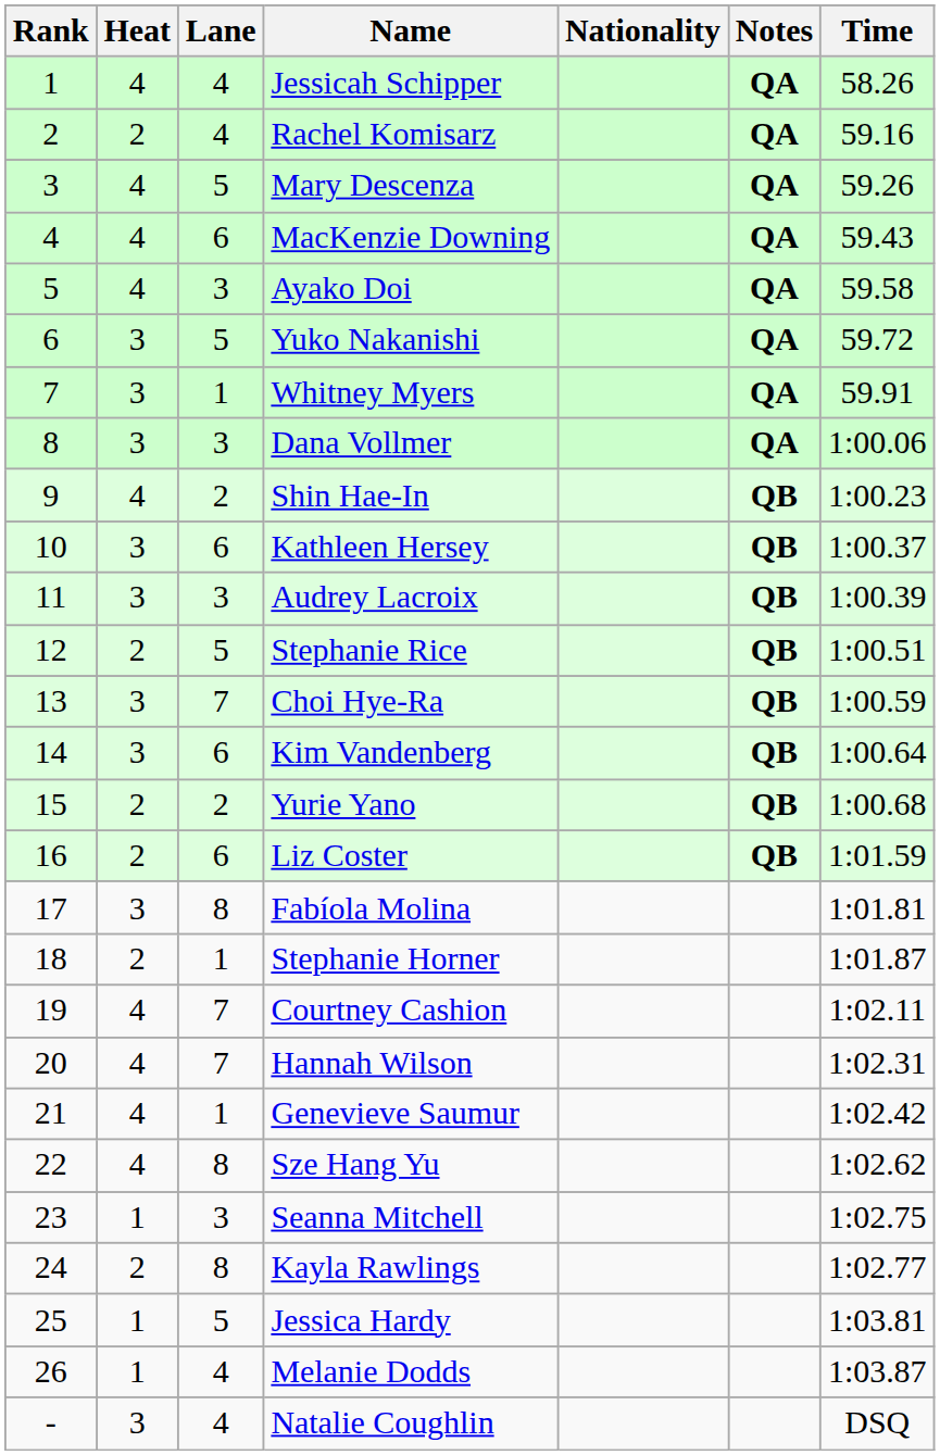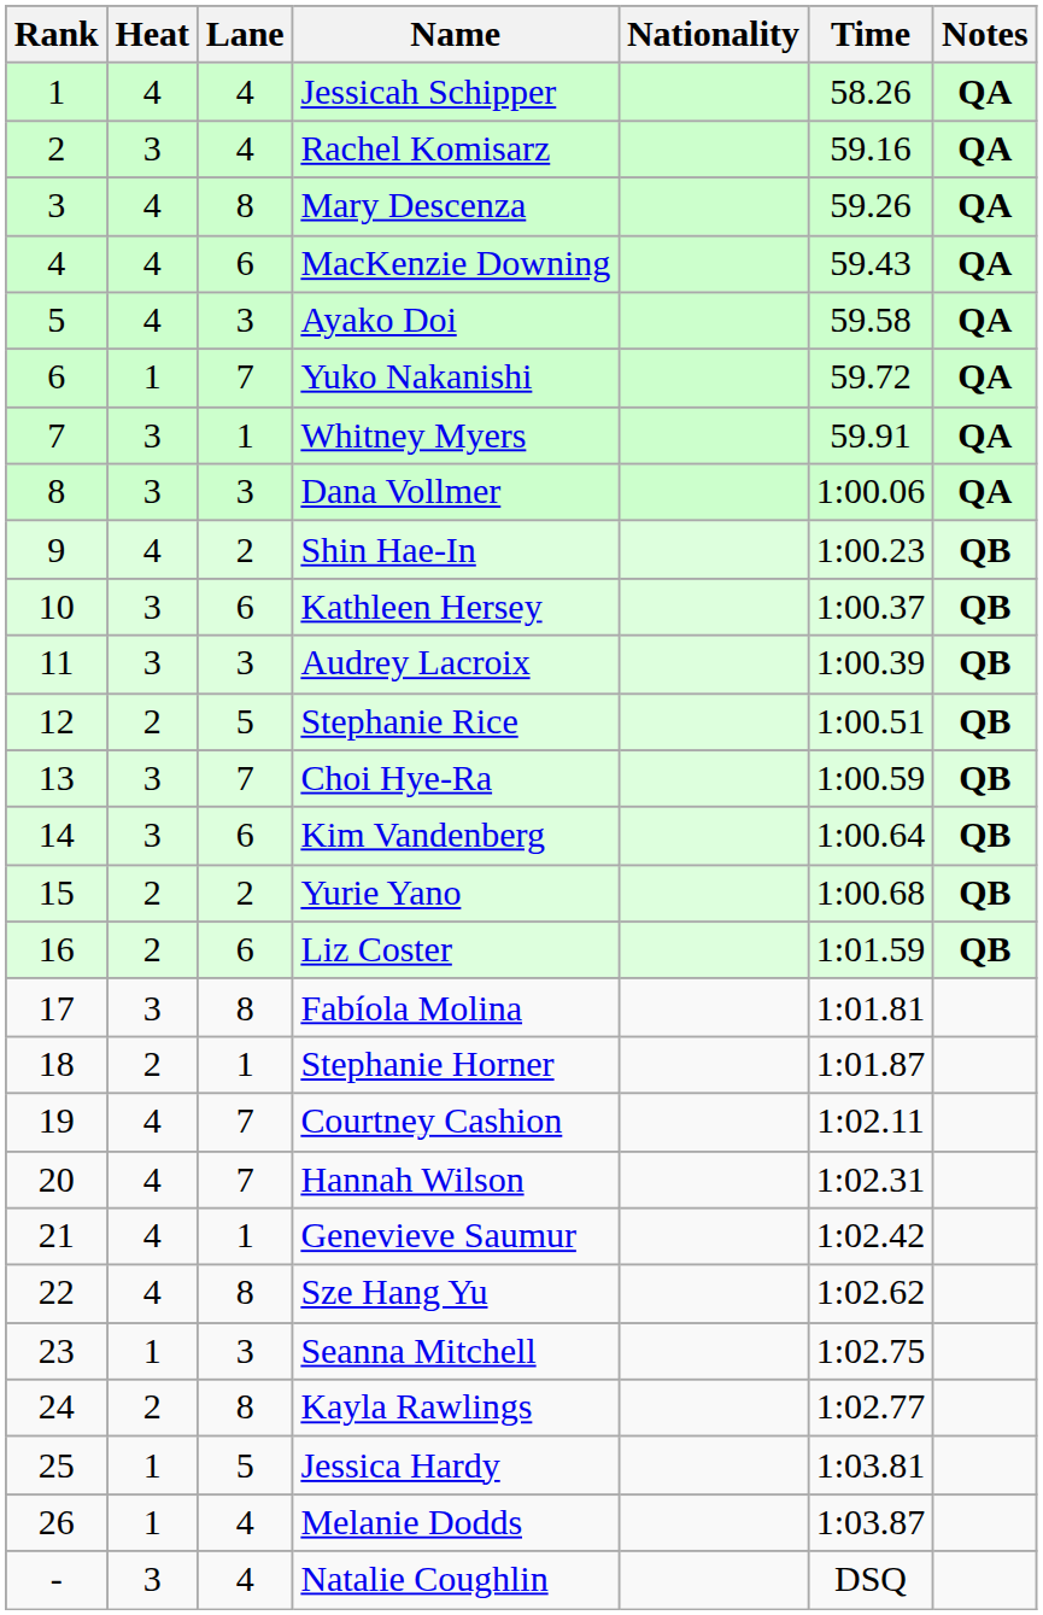columns swapped: Time <-> Notes
Rachel Komisarz | Heat: 2 -> 3
Mary Descenza | Lane: 5 -> 8
Yuko Nakanishi | Heat: 3 -> 1
Yuko Nakanishi | Lane: 5 -> 7
